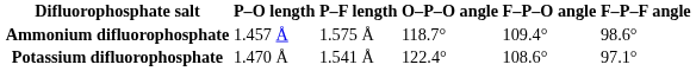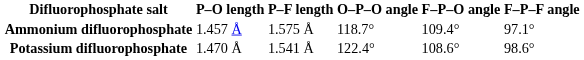Ammonium difluorophosphate | F–P–F angle: 98.6° -> 97.1°
Potassium difluorophosphate | F–P–F angle: 97.1° -> 98.6°
